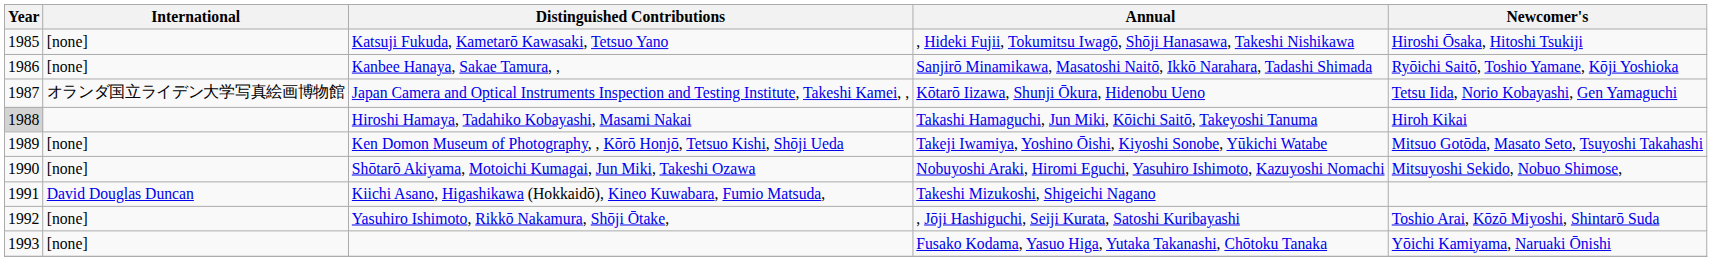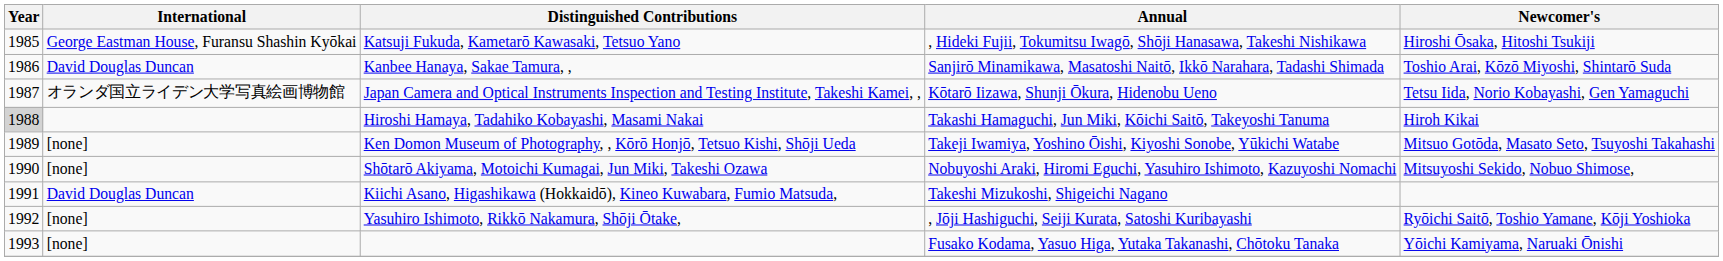Katsuji Fukuda, Kametarō Kawasaki, Tetsuo Yano | International: [none] -> George Eastman House, Furansu Shashin Kyōkai
Kanbee Hanaya, Sakae Tamura, , | International: [none] -> David Douglas Duncan
Kanbee Hanaya, Sakae Tamura, , | Newcomer's: Ryōichi Saitō, Toshio Yamane, Kōji Yoshioka -> Toshio Arai, Kōzō Miyoshi, Shintarō Suda
Yasuhiro Ishimoto, Rikkō Nakamura, Shōji Ōtake, | Newcomer's: Toshio Arai, Kōzō Miyoshi, Shintarō Suda -> Ryōichi Saitō, Toshio Yamane, Kōji Yoshioka
